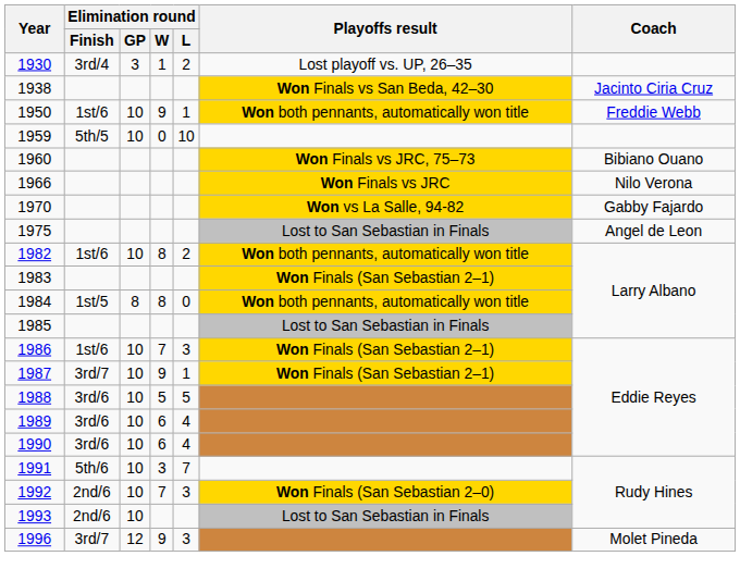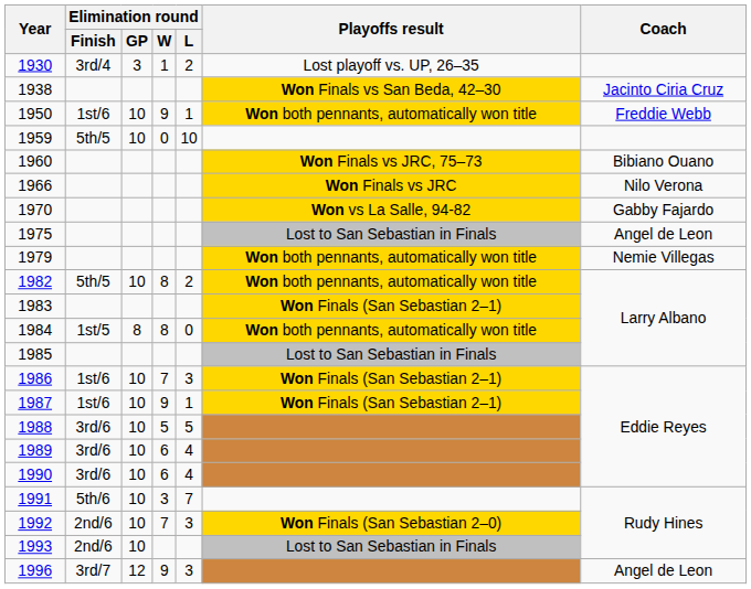+ row: 1979 | Won both pennants, automatically won title | Nemie Villegas
1982 | Elimination round / Finish: 1st/6 -> 5th/5
1987 | Elimination round / Finish: 3rd/7 -> 1st/6
1996 | Coach: Molet Pineda -> Angel de Leon
